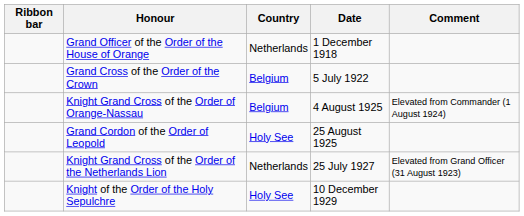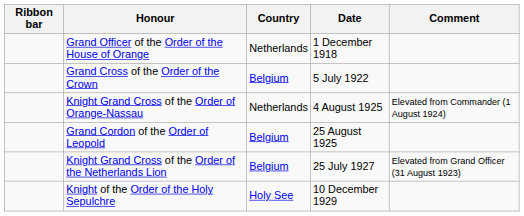Knight Grand Cross of the Order of Orange-Nassau | Country: Belgium -> Netherlands
Grand Cordon of the Order of Leopold | Country: Holy See -> Belgium
Knight Grand Cross of the Order of the Netherlands Lion | Country: Netherlands -> Belgium
